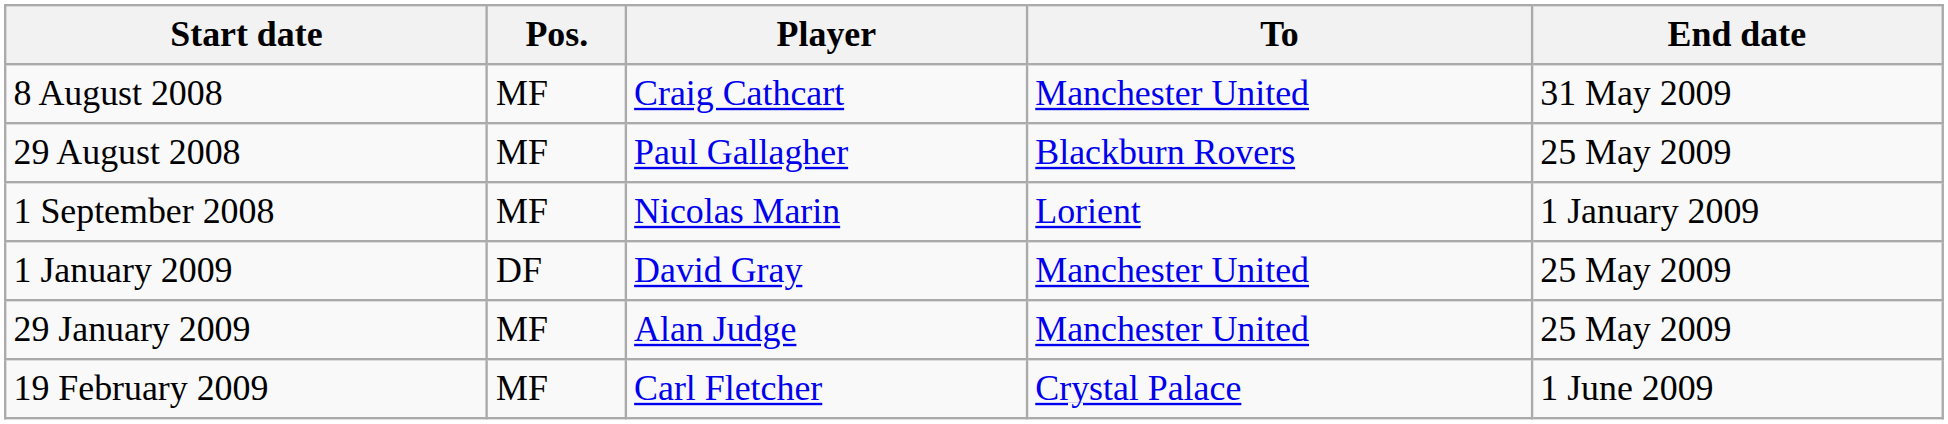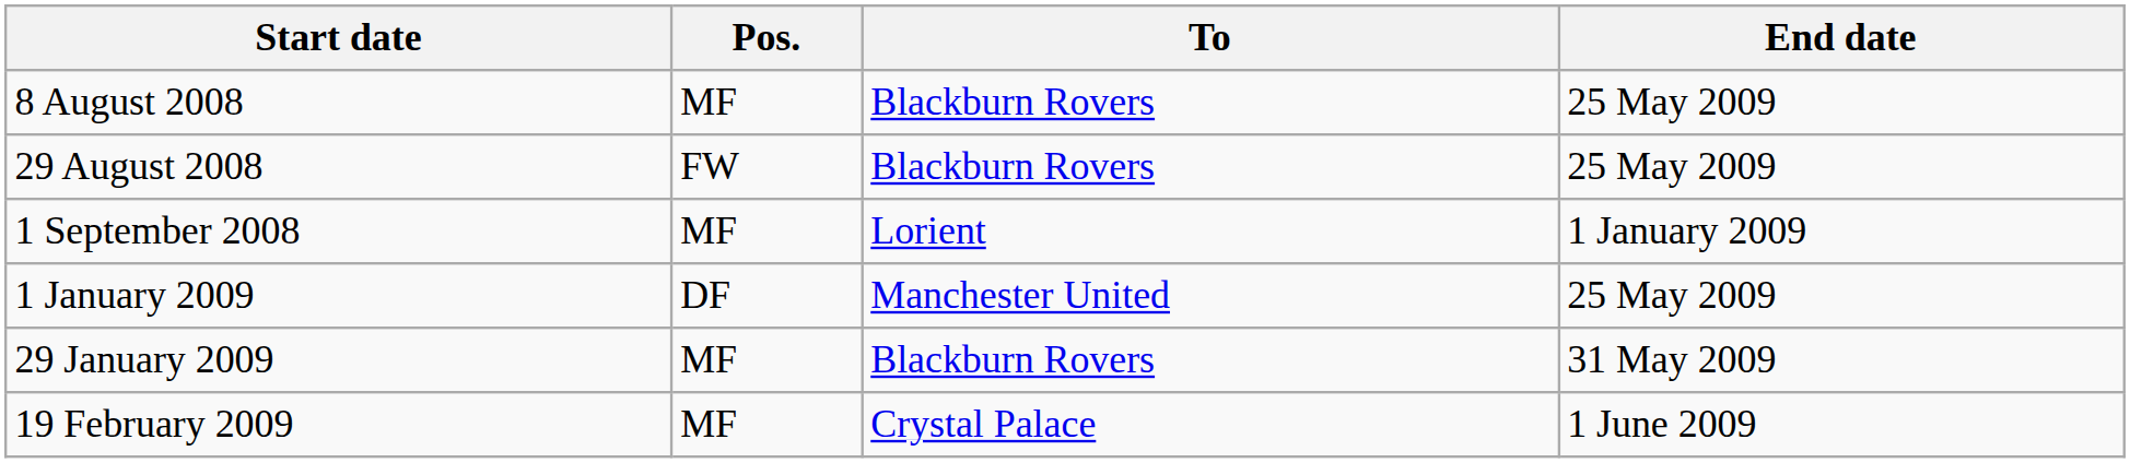- column: Player | Craig Cathcart | Paul Gallagher | Nicolas Marin | David Gray | Alan Judge | Carl Fletcher
8 August 2008 | To: Manchester United -> Blackburn Rovers
8 August 2008 | End date: 31 May 2009 -> 25 May 2009
29 August 2008 | Pos.: MF -> FW
29 January 2009 | To: Manchester United -> Blackburn Rovers
29 January 2009 | End date: 25 May 2009 -> 31 May 2009
